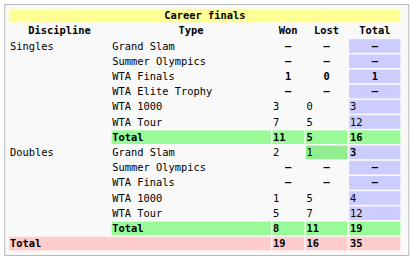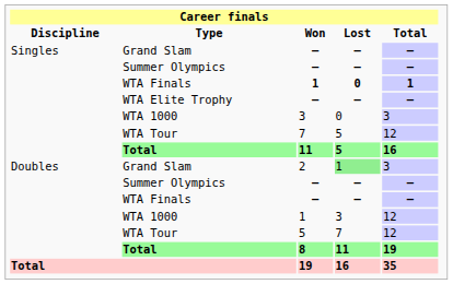2 | Career finals / Total: bold -> normal
WTA 1000 / 1 | Career finals / Lost: 5 -> 3
WTA 1000 / 1 | Career finals / Total: 4 -> 12
